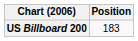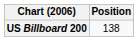US Billboard 200 | Position: 183 -> 138
